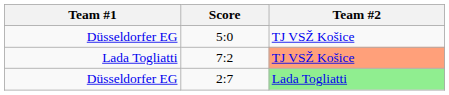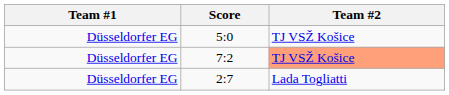7:2 | Team #1: Lada Togliatti -> Düsseldorfer EG
2:7 | Team #2: lightgreen background -> no background
